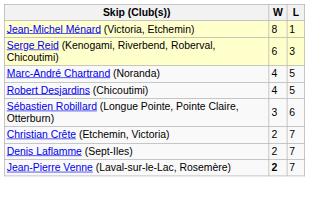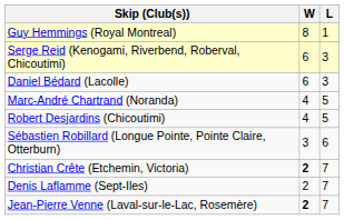- row: Jean-Michel Ménard (Victoria, Etchemin) | 8 | 1
+ row: Guy Hemmings (Royal Montreal) | 8 | 1
+ row: Daniel Bédard (Lacolle) | 6 | 3
Christian Crête (Etchemin, Victoria) | W: normal -> bold
